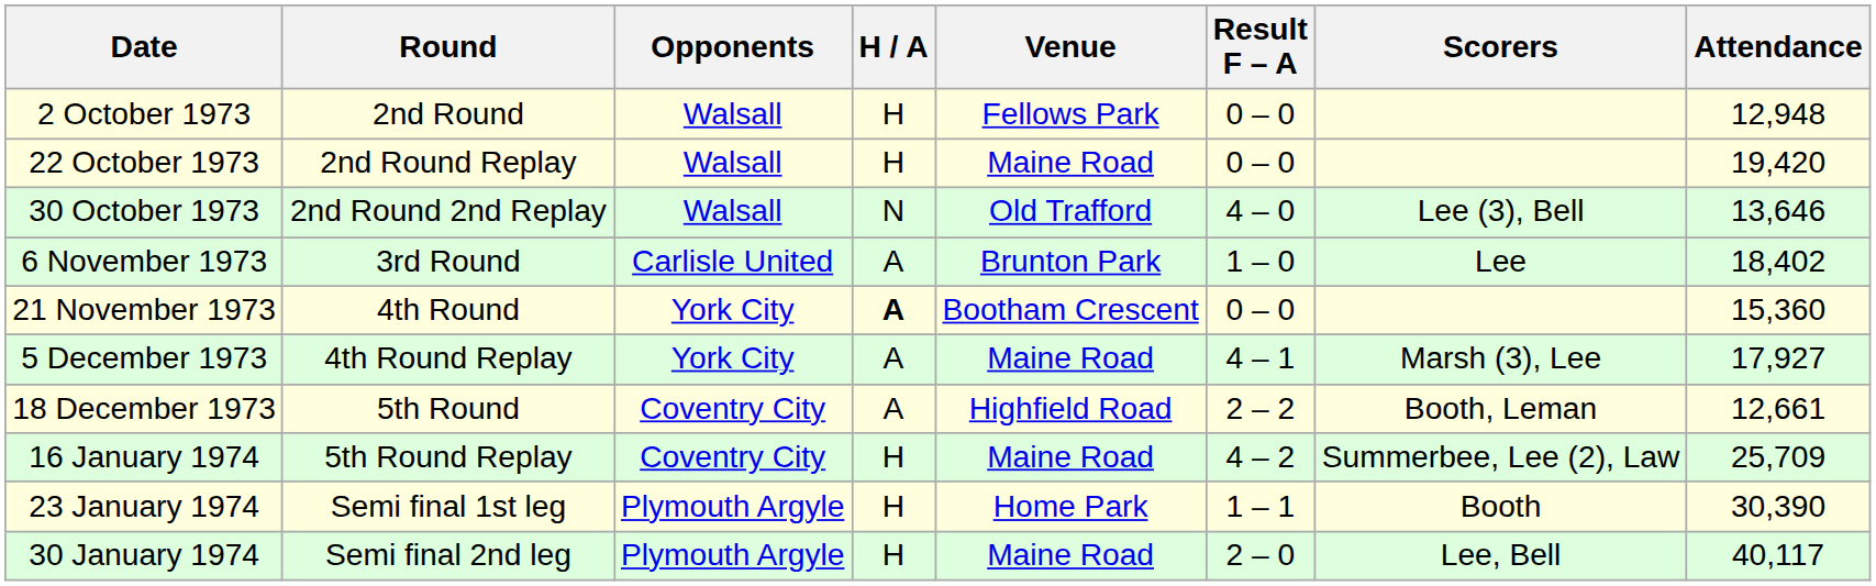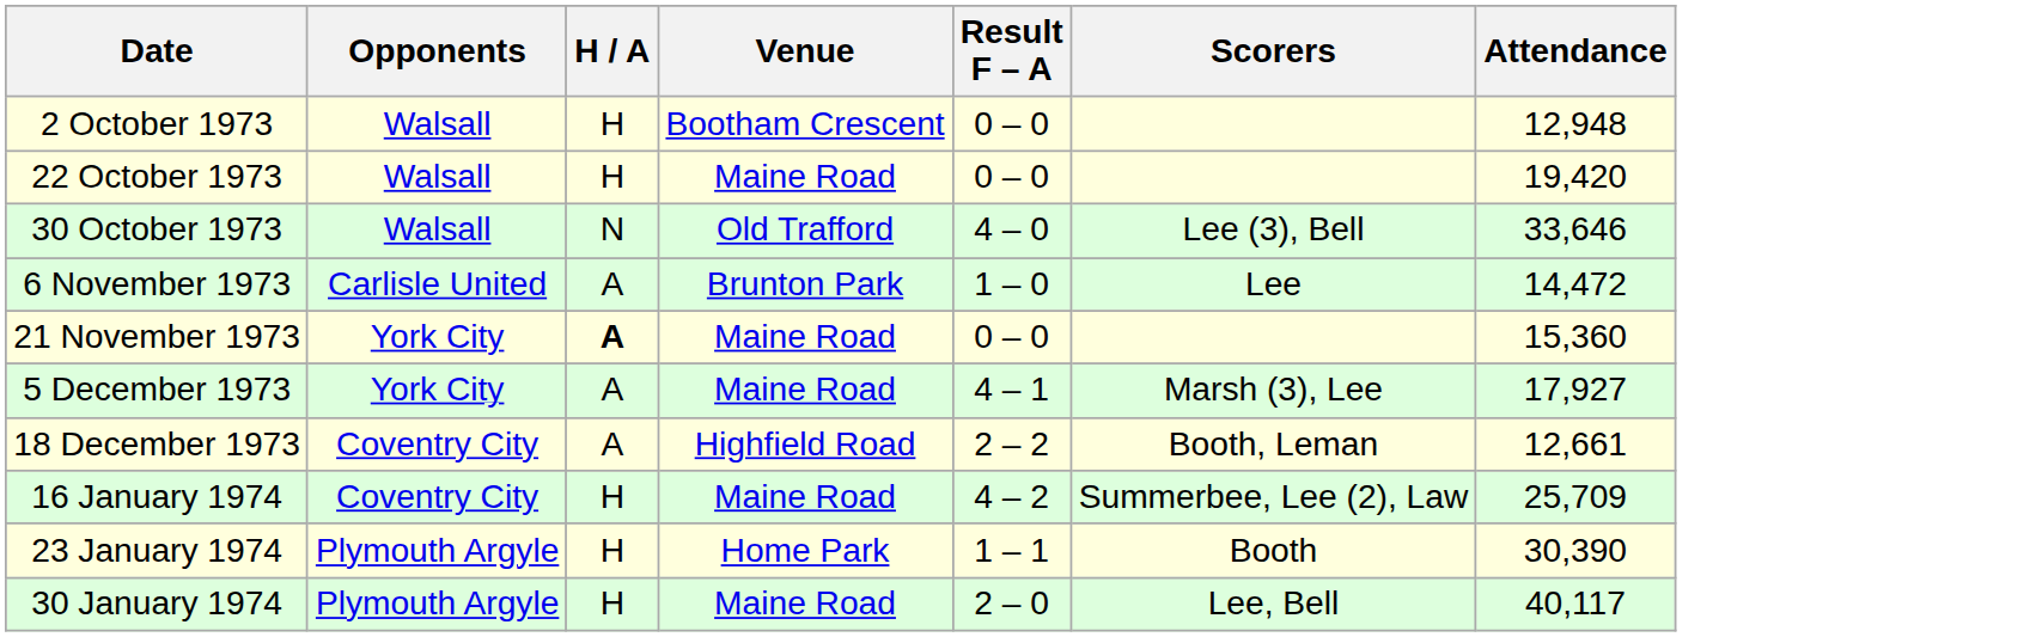- column: Round | 2nd Round | 2nd Round Replay | 2nd Round 2nd Replay | 3rd Round | 4th Round | 4th Round Replay | 5th Round | 5th Round Replay | Semi final 1st leg | Semi final 2nd leg
2 October 1973 | Venue: Fellows Park -> Bootham Crescent
30 October 1973 | Attendance: 13,646 -> 33,646
6 November 1973 | Attendance: 18,402 -> 14,472
21 November 1973 | Venue: Bootham Crescent -> Maine Road
